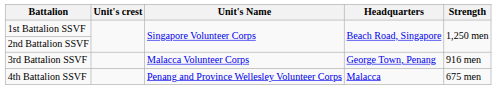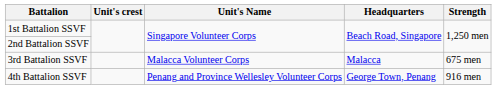3rd Battalion SSVF | Headquarters: George Town, Penang -> Malacca
3rd Battalion SSVF | Strength: 916 men -> 675 men
4th Battalion SSVF | Headquarters: Malacca -> George Town, Penang
4th Battalion SSVF | Strength: 675 men -> 916 men
